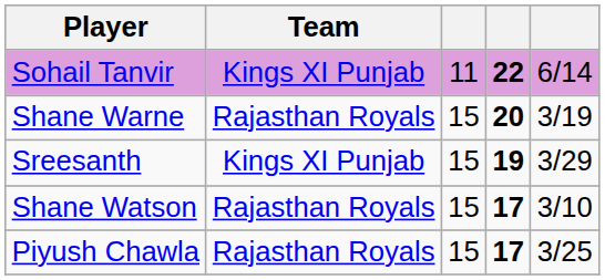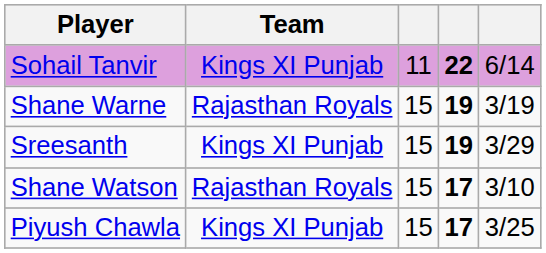Shane Warne | column 4: 20 -> 19
Piyush Chawla | Team: Rajasthan Royals -> Kings XI Punjab
